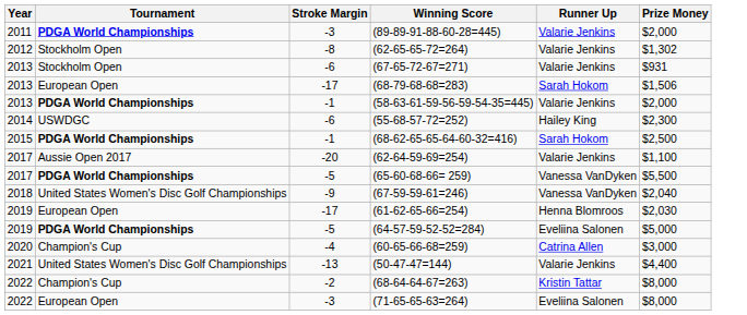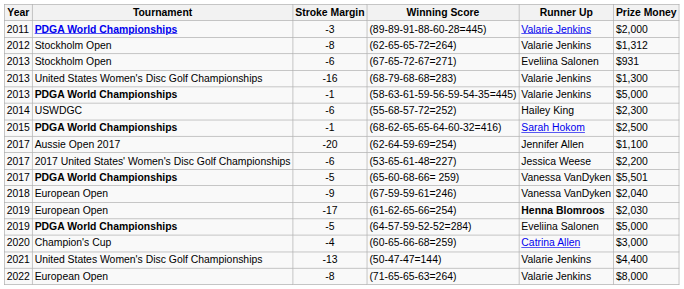(62-65-65-72=264) | Prize Money: $1,302 -> $1,312
(67-65-72-67=271) | Runner Up: Valarie Jenkins -> Eveliina Salonen
(68-79-68-68=283) | Tournament: European Open -> United States Women's Disc Golf Championships
(68-79-68-68=283) | Stroke Margin: -17 -> -16
(68-79-68-68=283) | Runner Up: Sarah Hokom -> Valarie Jenkins
(68-79-68-68=283) | Prize Money: $1,506 -> $1,300
(58-63-61-59-56-59-54-35=445) | Prize Money: $2,000 -> $5,000
(62-64-59-69=254) | Runner Up: Valarie Jenkins -> Jennifer Allen
+ row: 2017 | 2017 United States' Women's Disc Golf Championships | -6 | (53-65-61-48=227) | Jessica Weese | $2,200
(65-60-68-66= 259) | Prize Money: $5,500 -> $5,501
(67-59-59-61=246) | Tournament: United States Women's Disc Golf Championships -> European Open
(61-62-65-66=254) | Runner Up: normal -> bold
- row: 2022 | Champion's Cup | -2 | (68-64-64-67=263) | Kristin Tattar | $8,000
(71-65-65-63=264) | Stroke Margin: -3 -> -8
(71-65-65-63=264) | Runner Up: Eveliina Salonen -> Valarie Jenkins
